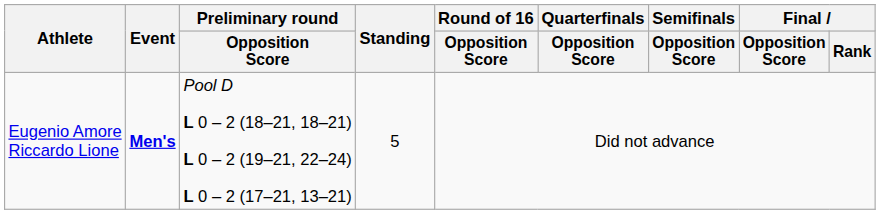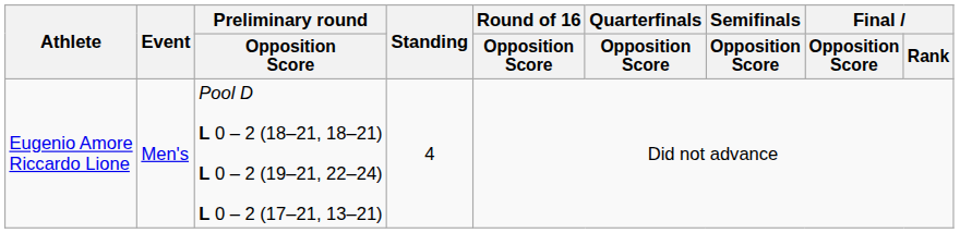Eugenio Amore Riccardo Lione | Event: bold -> normal
Eugenio Amore Riccardo Lione | Standing: 5 -> 4
